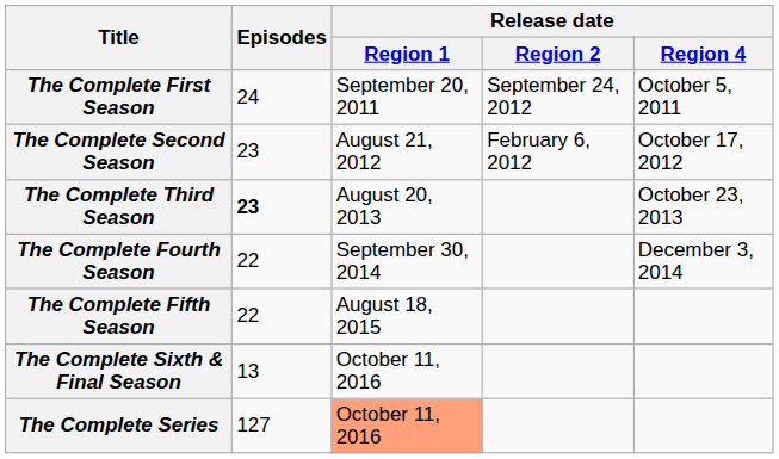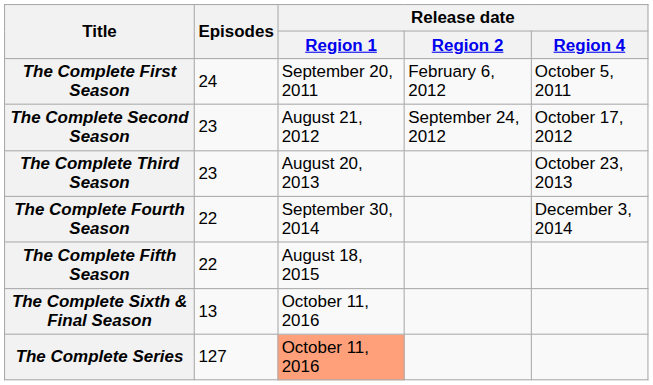The Complete First Season | Release date / Region 2: September 24, 2012 -> February 6, 2012
The Complete Second Season | Release date / Region 2: February 6, 2012 -> September 24, 2012
The Complete Third Season | Episodes: bold -> normal
